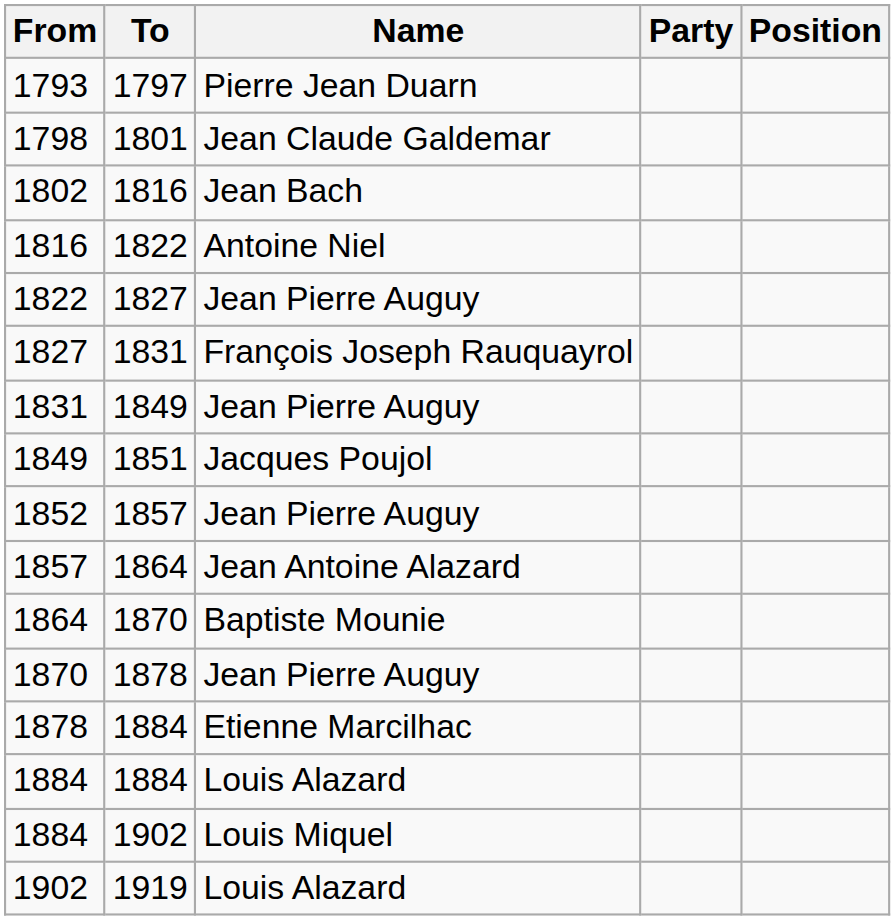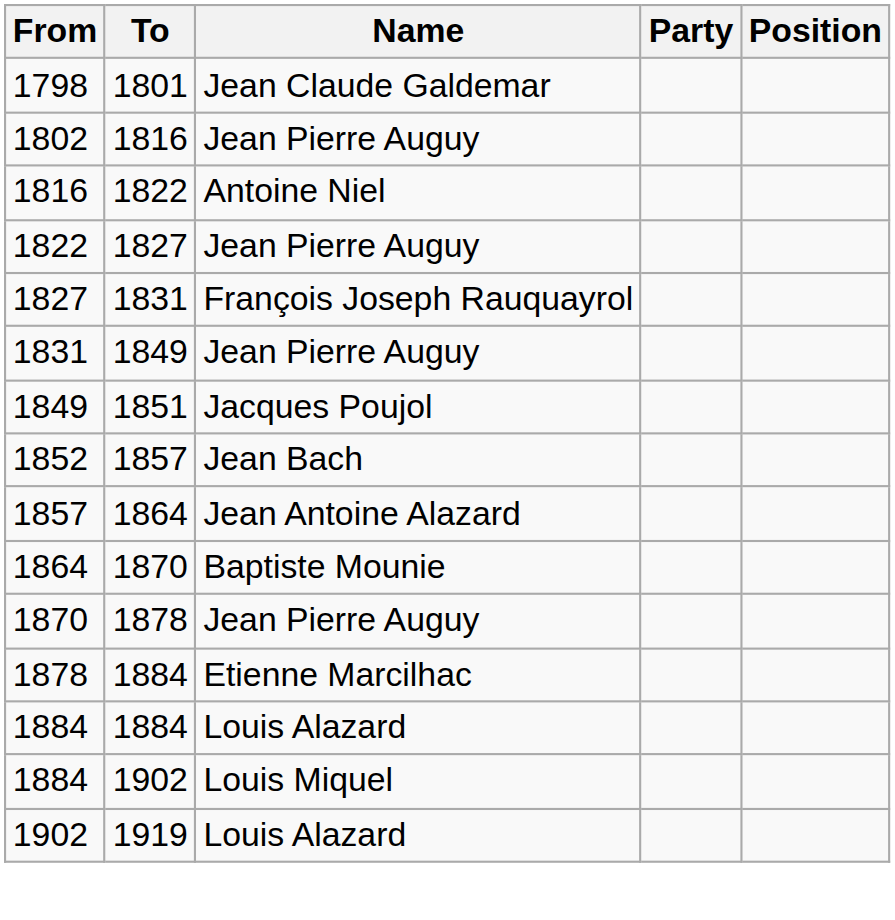- row: 1793 | 1797 | Pierre Jean Duarn
1802 | Name: Jean Bach -> Jean Pierre Auguy
1852 | Name: Jean Pierre Auguy -> Jean Bach
